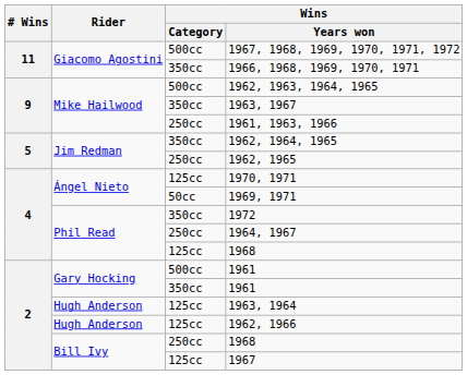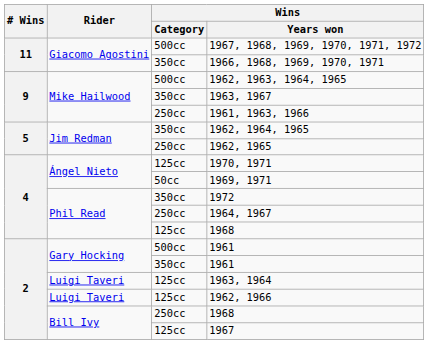1963, 1964 | Rider: Hugh Anderson -> Luigi Taveri
1962, 1966 | Rider: Hugh Anderson -> Luigi Taveri
